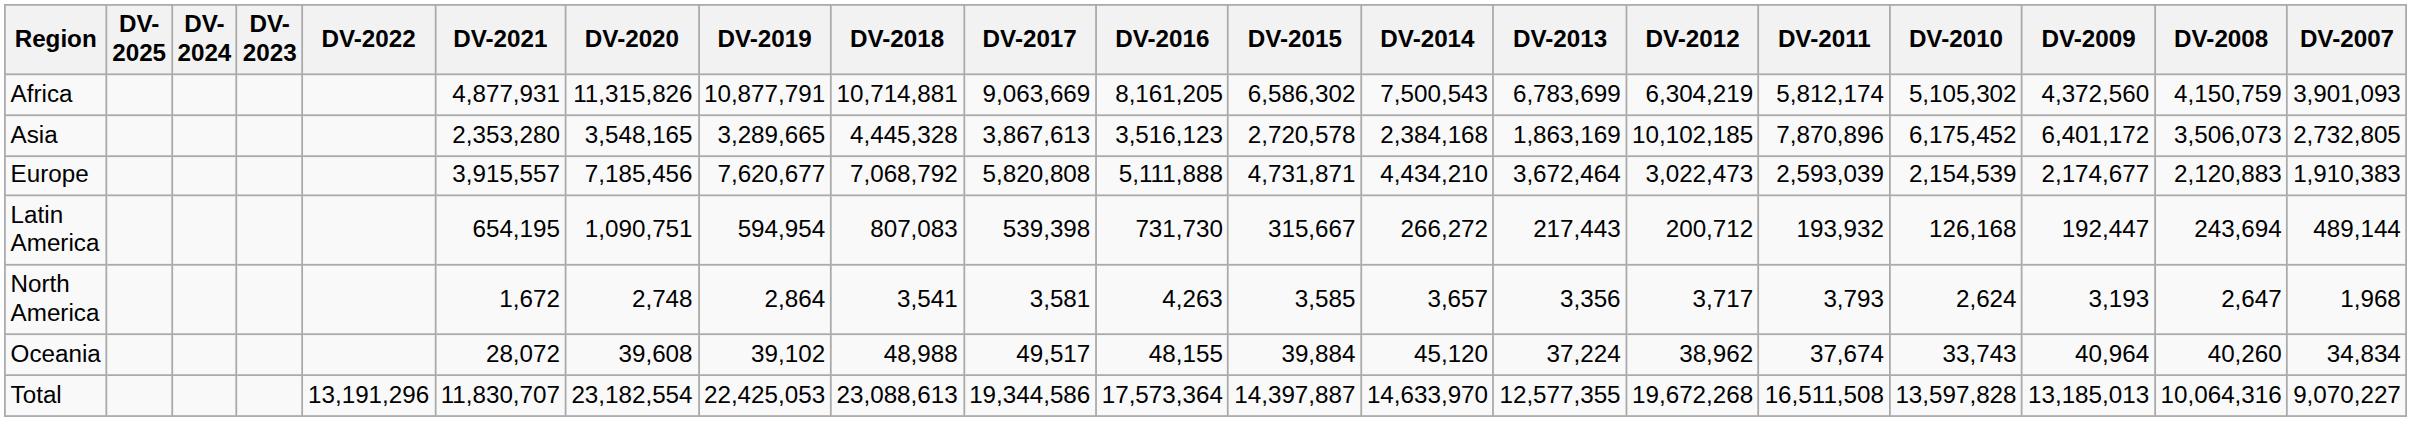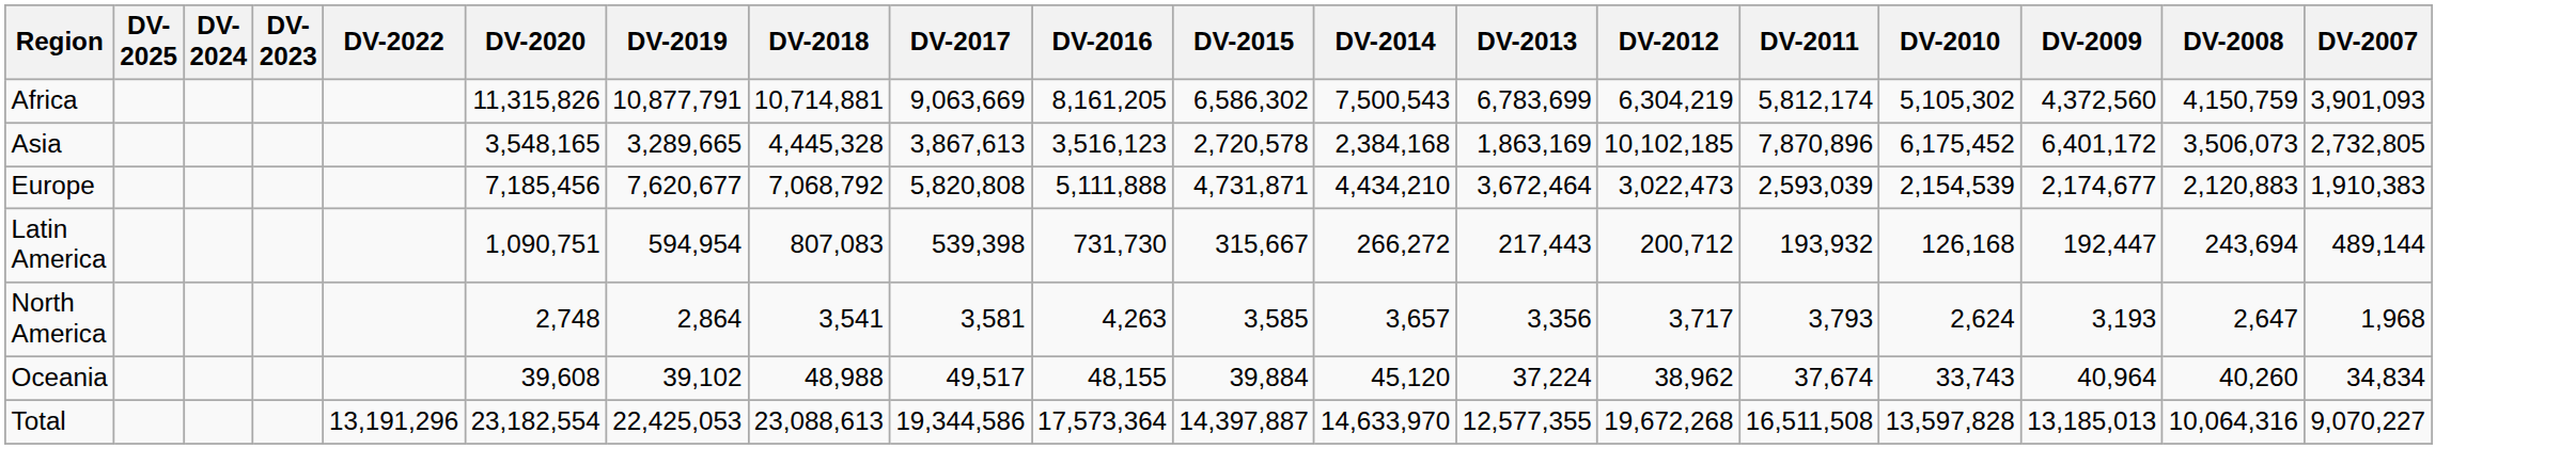- column: DV-2021 | 4,877,931 | 2,353,280 | 3,915,557 | 654,195 | 1,672 | 28,072 | 11,830,707
